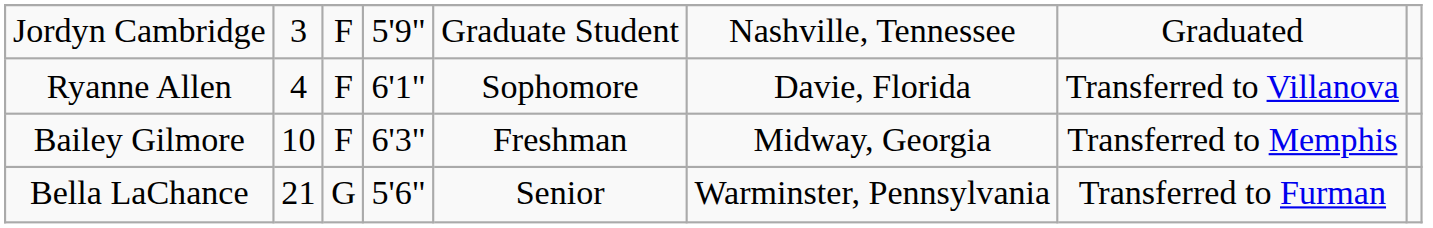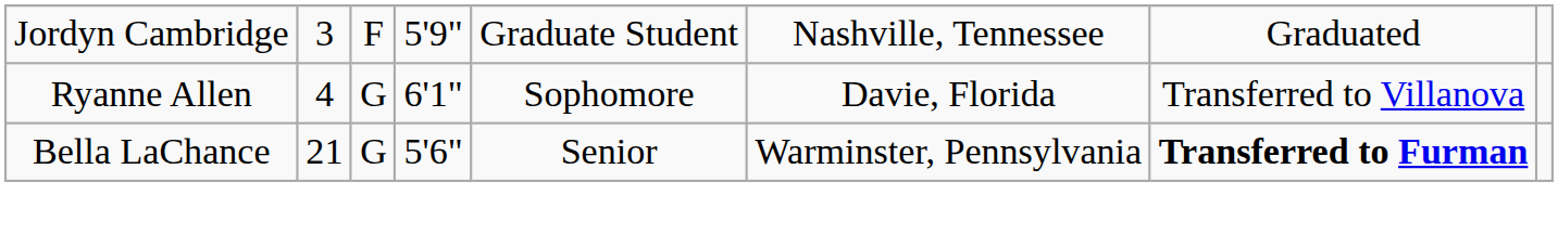Ryanne Allen | column 3: F -> G
- row: Bailey Gilmore | 10 | F | 6'3" | Freshman | Midway, Georgia | Transferred to Memphis
Bella LaChance | column 7: normal -> bold
